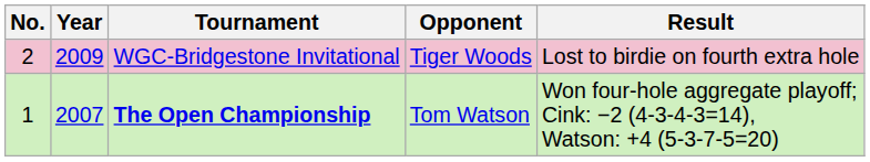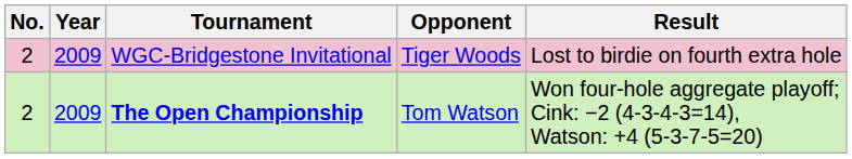The Open Championship | No.: 1 -> 2
The Open Championship | Year: 2007 -> 2009
